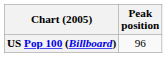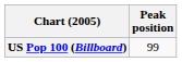US Pop 100 (Billboard) | Peak position: 96 -> 99
